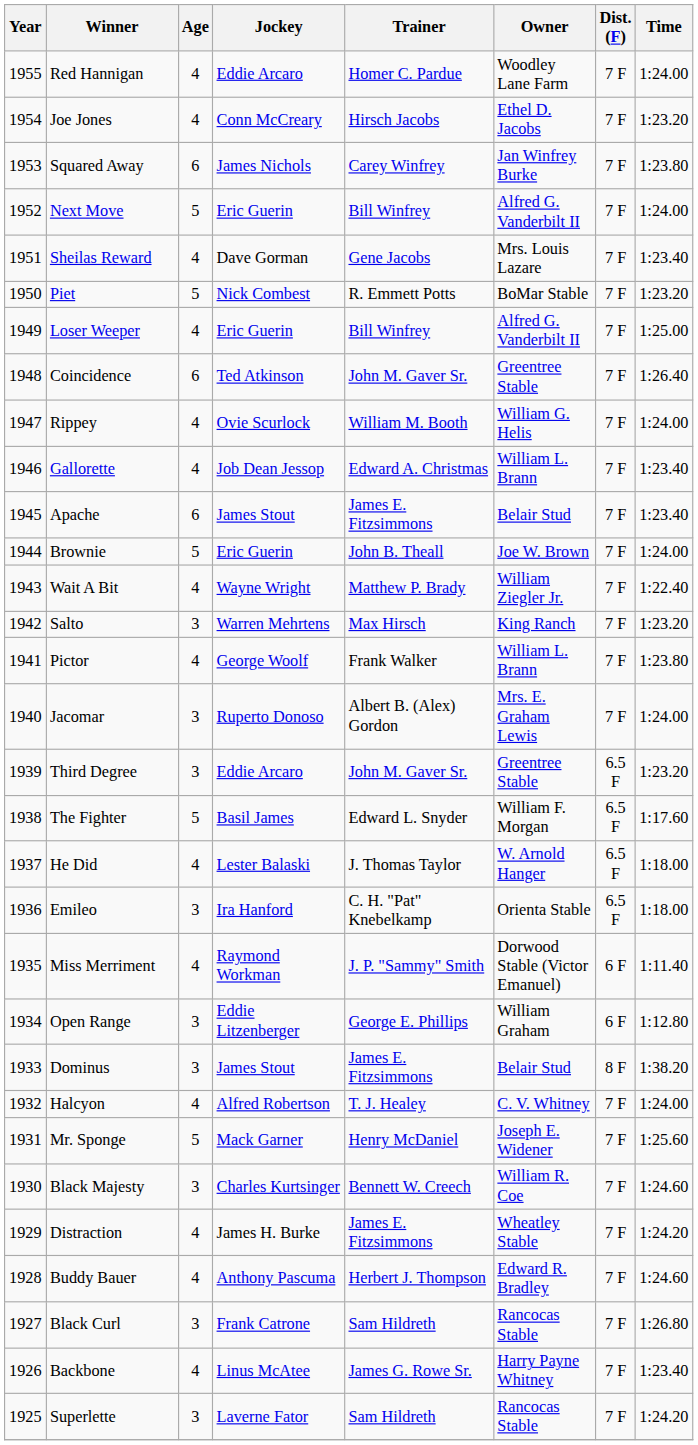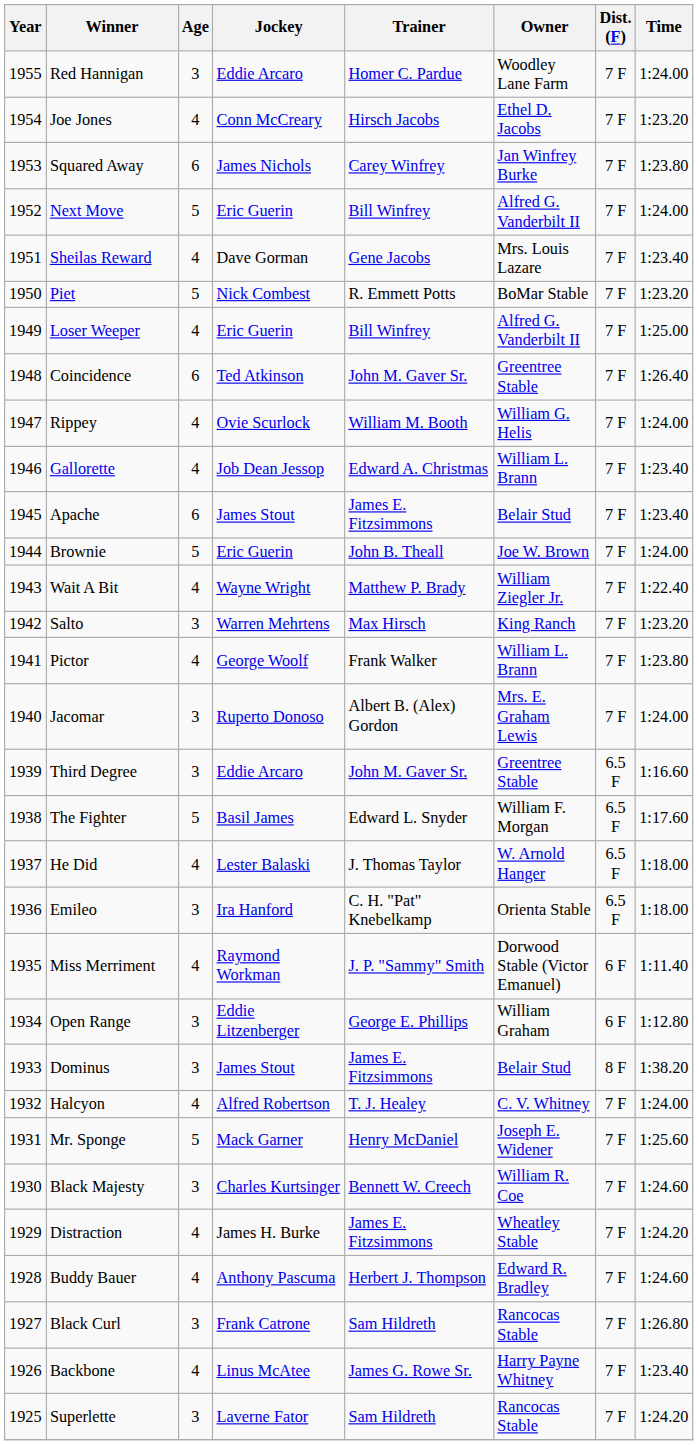Red Hannigan | Age: 4 -> 3
Third Degree | Time: 1:23.20 -> 1:16.60
